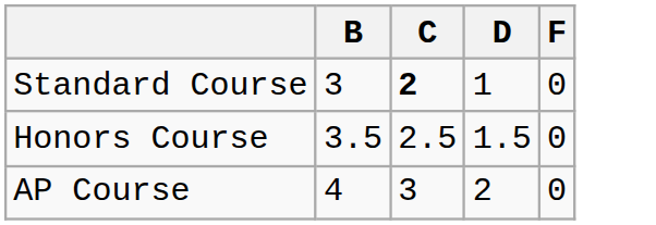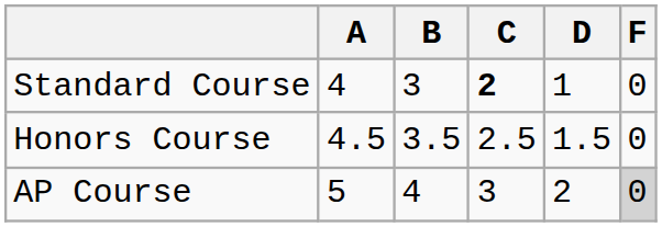+ column: A | 4 | 4.5 | 5
AP Course | F: no background -> lightgrey background
